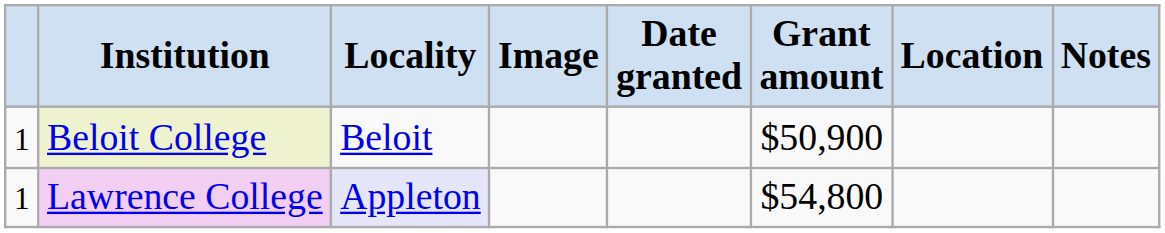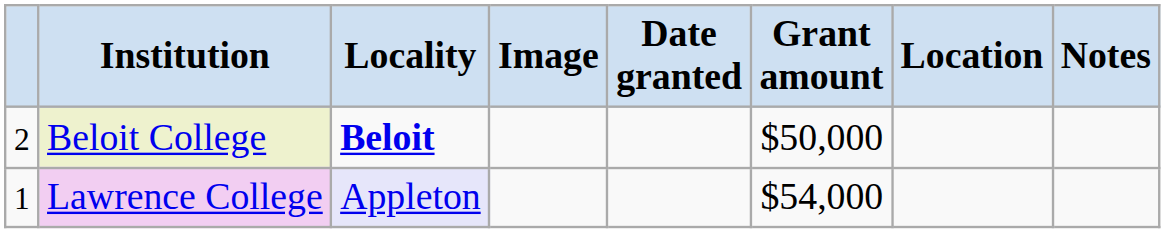Beloit College | column 1: 1 -> 2
Beloit College | Locality: normal -> bold
Beloit College | Grant amount: $50,900 -> $50,000
Lawrence College | Grant amount: $54,800 -> $54,000
